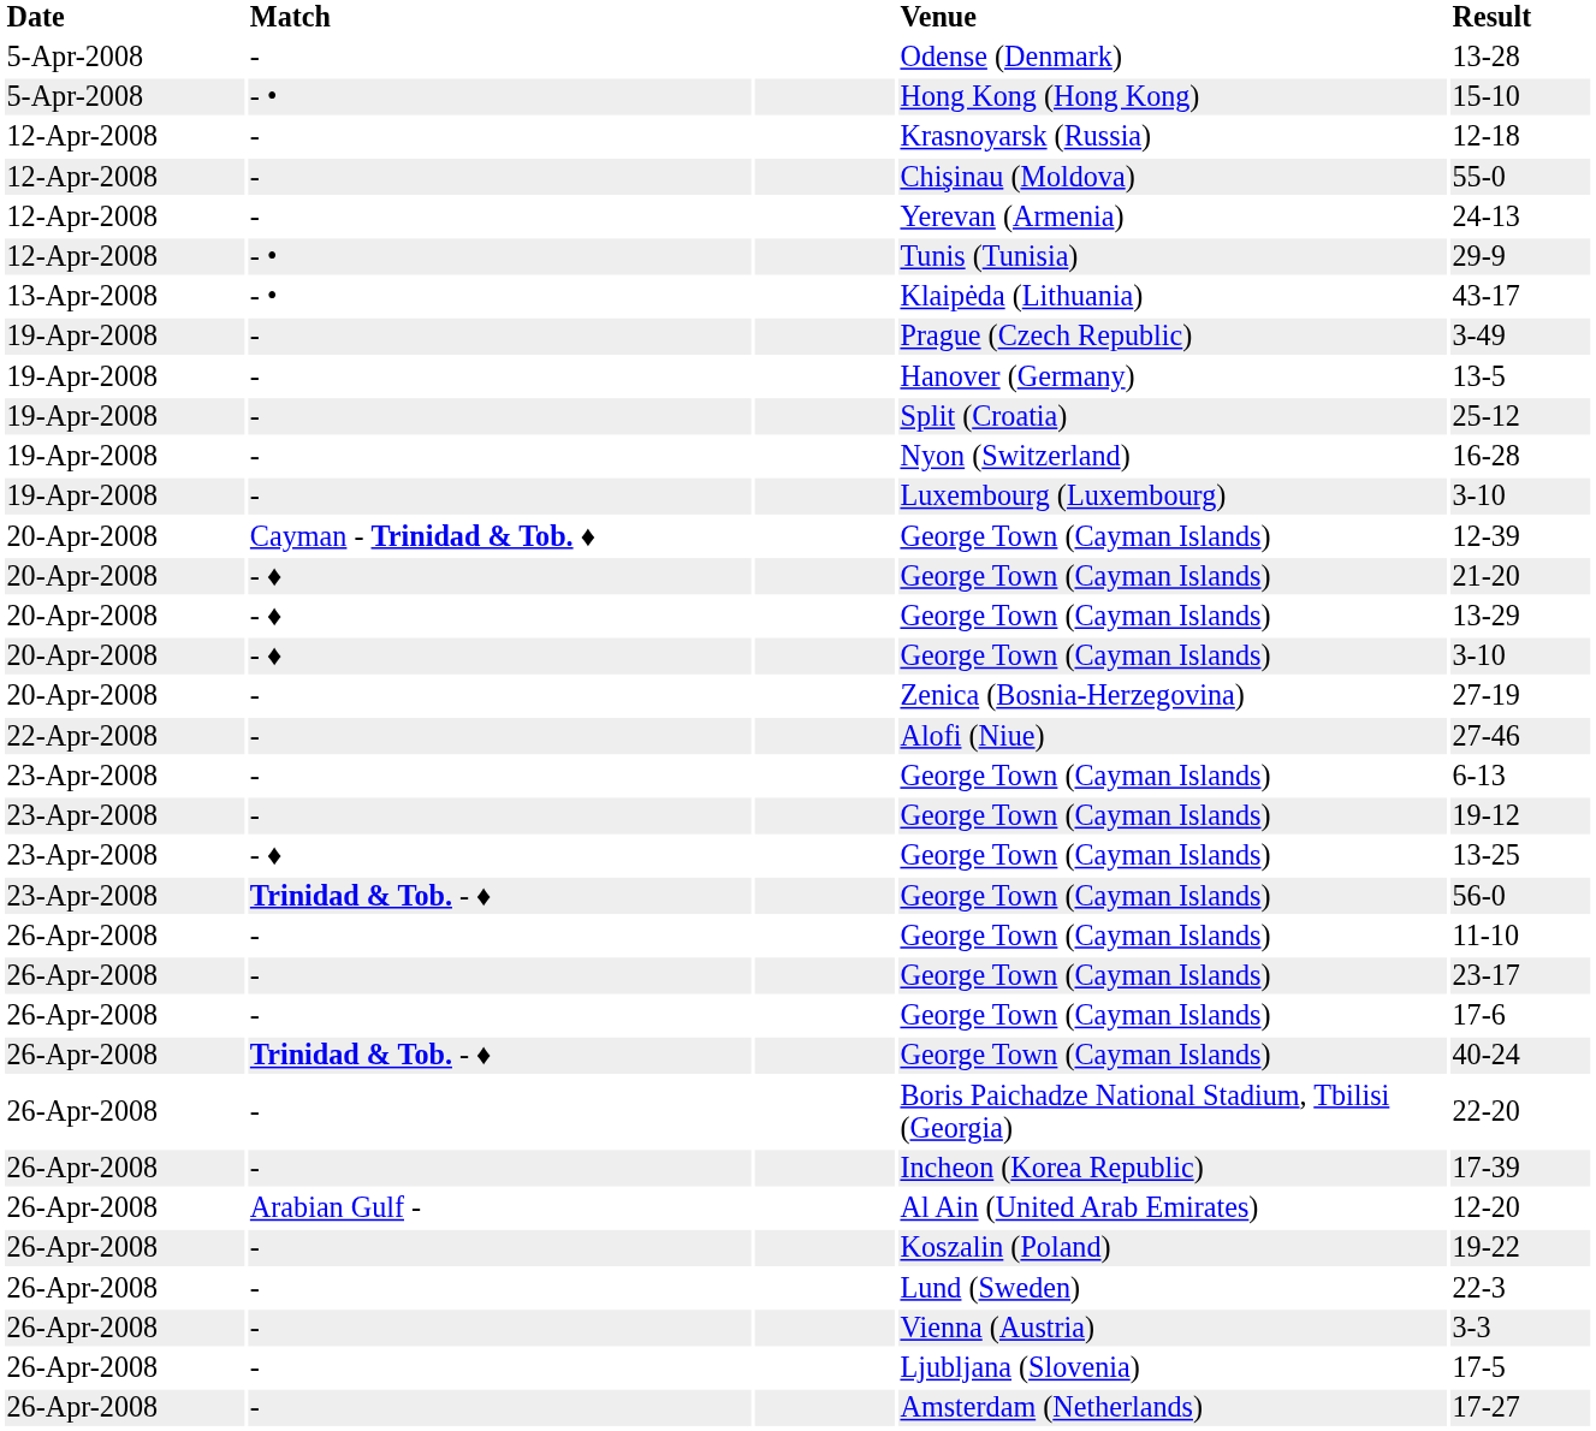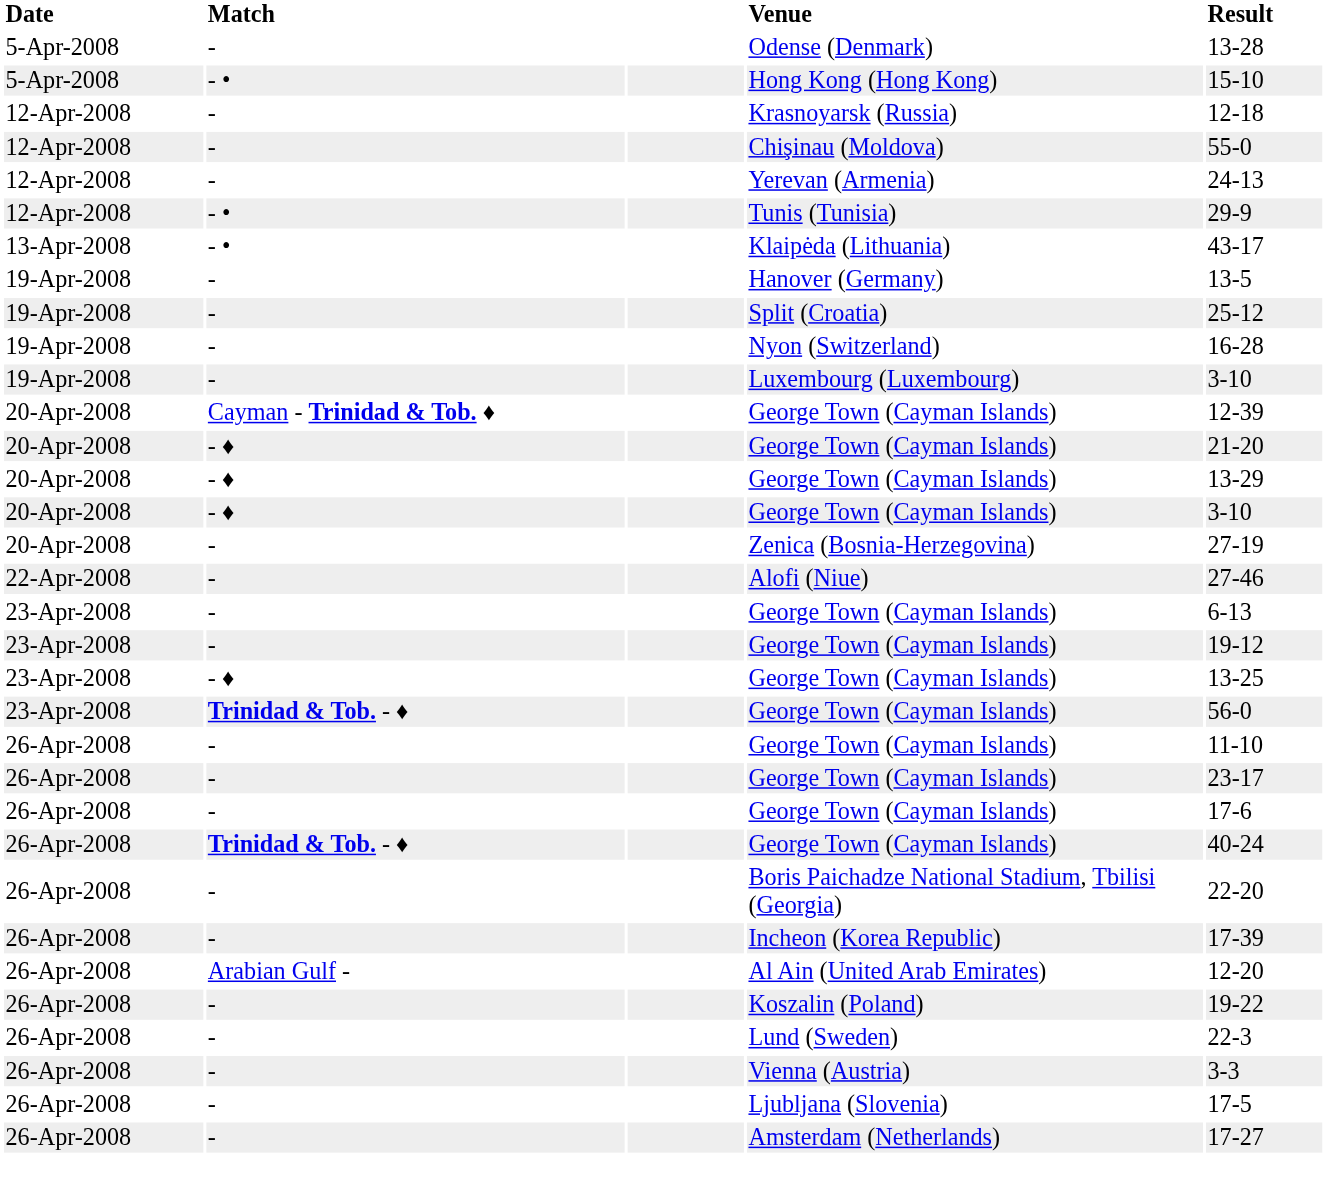- row: 19-Apr-2008 | - | Prague (Czech Republic) | 3-49
